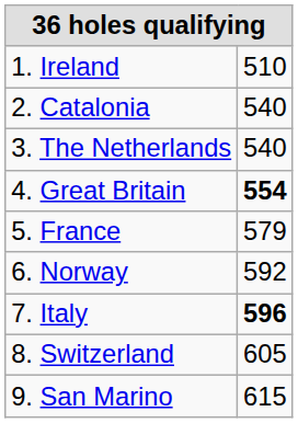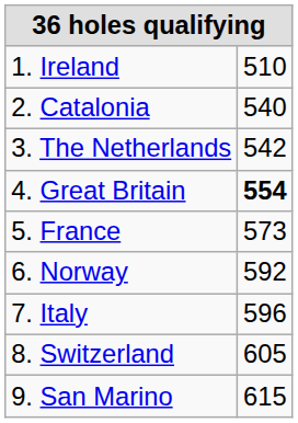3. The Netherlands | column 2: 540 -> 542
5. France | column 2: 579 -> 573
7. Italy | column 2: bold -> normal
